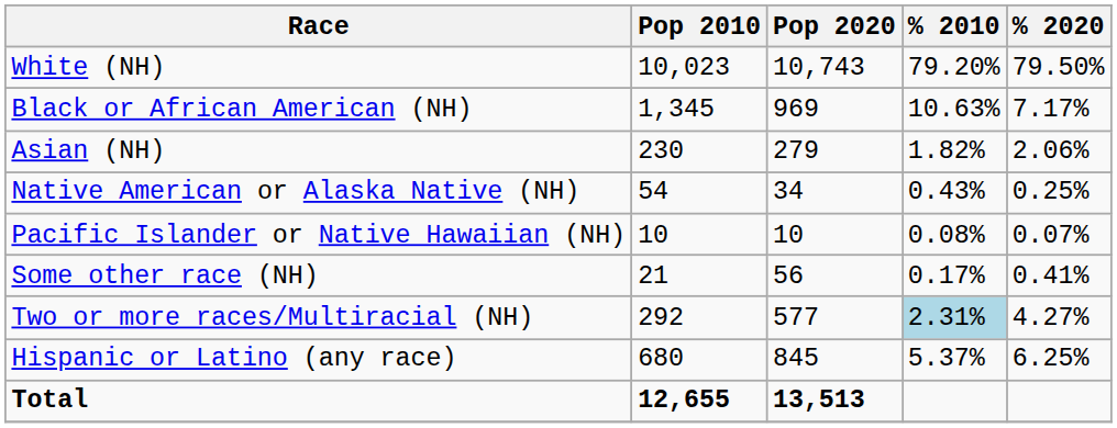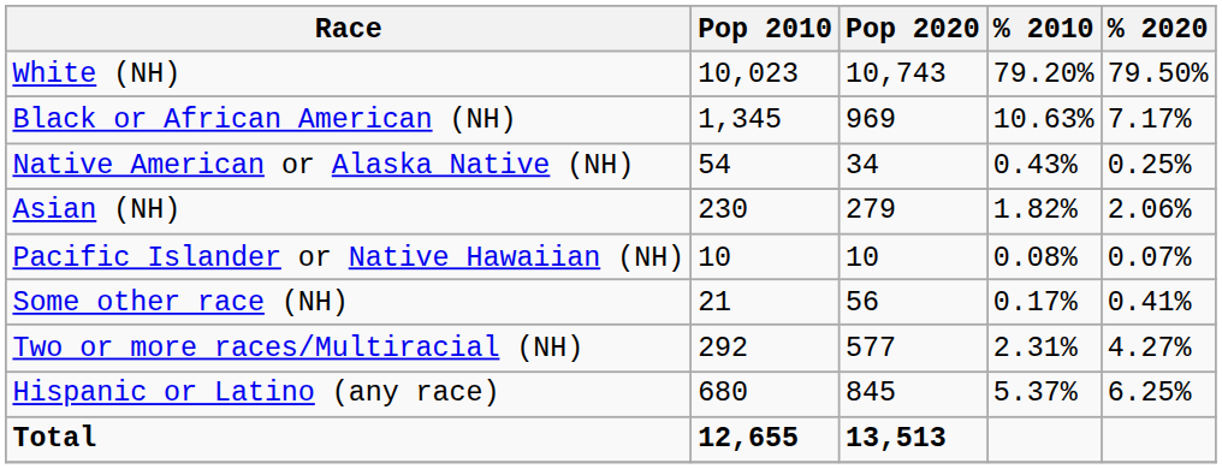rows swapped: Native American or Alaska Native (NH) <-> Asian (NH)
Two or more races/Multiracial (NH) | % 2010: lightblue background -> no background
